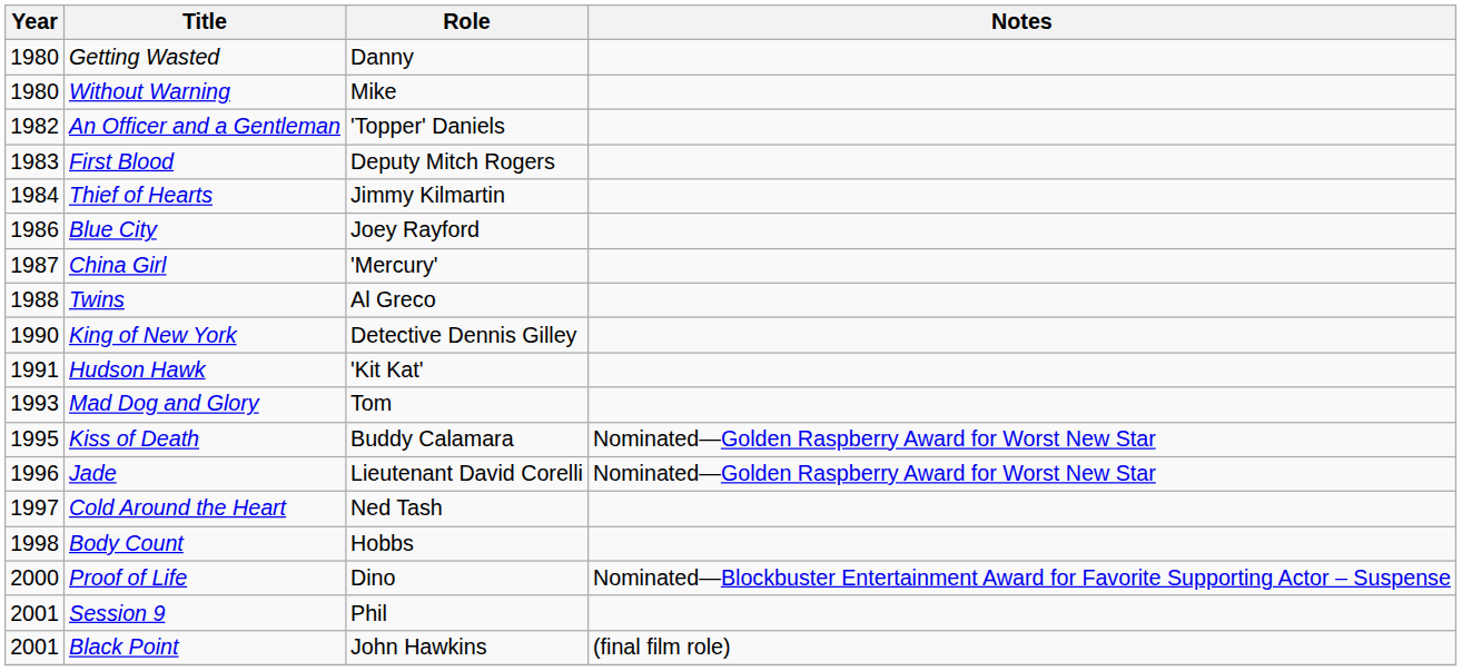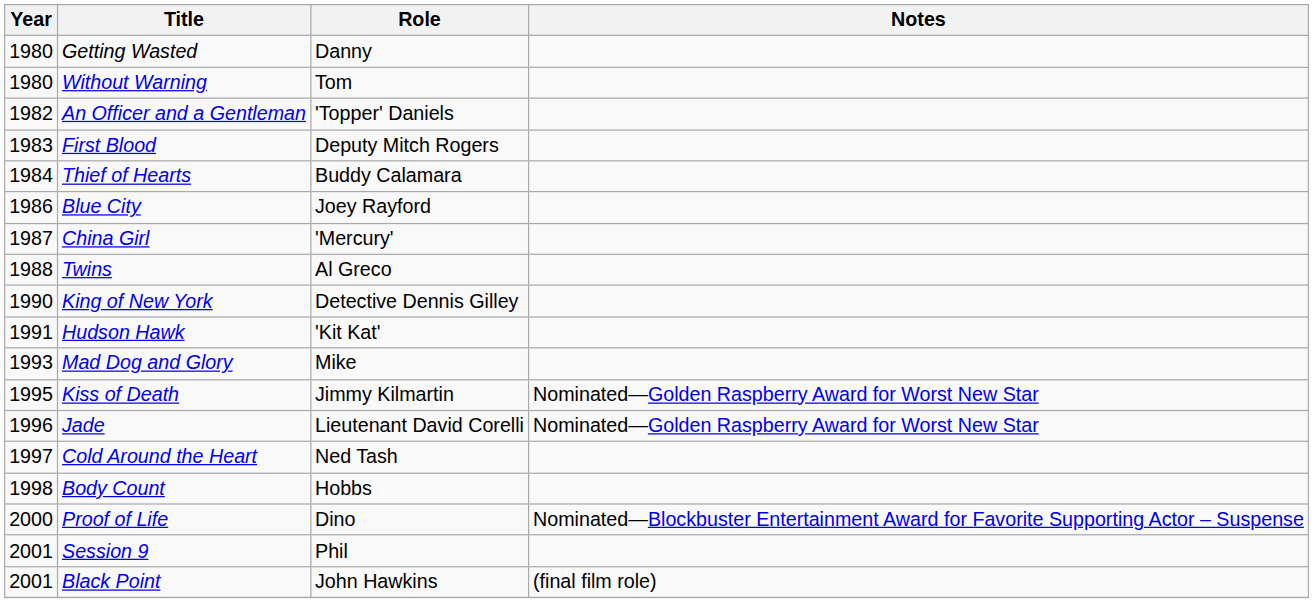Without Warning | Role: Mike -> Tom
Thief of Hearts | Role: Jimmy Kilmartin -> Buddy Calamara
Mad Dog and Glory | Role: Tom -> Mike
Kiss of Death | Role: Buddy Calamara -> Jimmy Kilmartin
